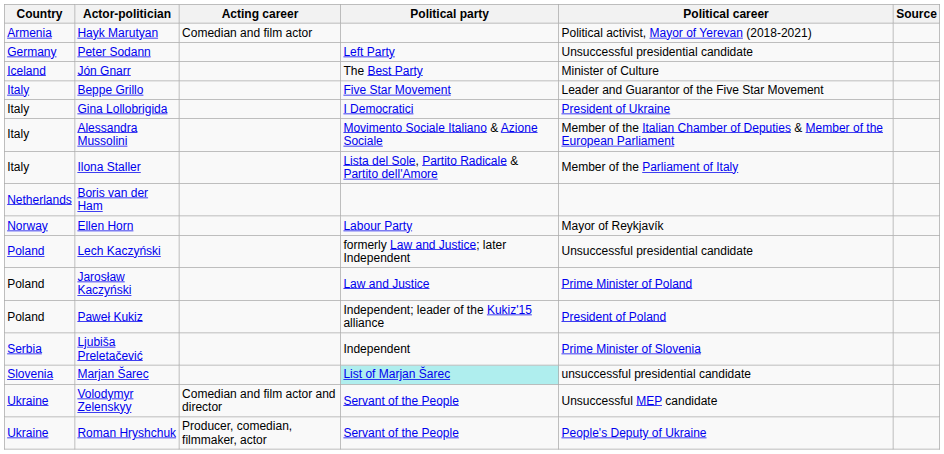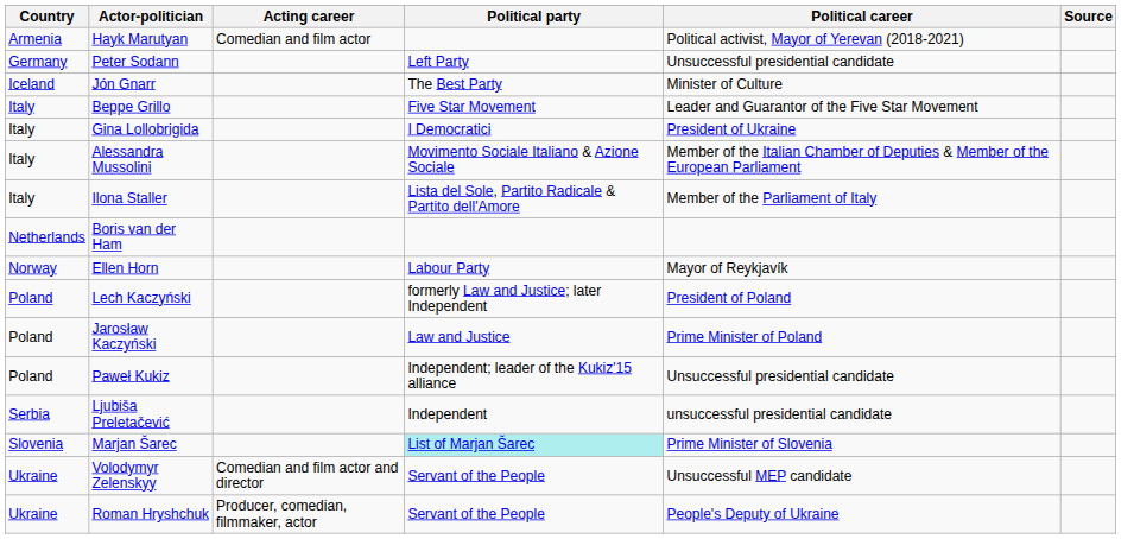Lech Kaczyński | Political career: Unsuccessful presidential candidate -> President of Poland
Paweł Kukiz | Political career: President of Poland -> Unsuccessful presidential candidate
Ljubiša Preletačević | Political career: Prime Minister of Slovenia -> unsuccessful presidential candidate
Marjan Šarec | Political career: unsuccessful presidential candidate -> Prime Minister of Slovenia
